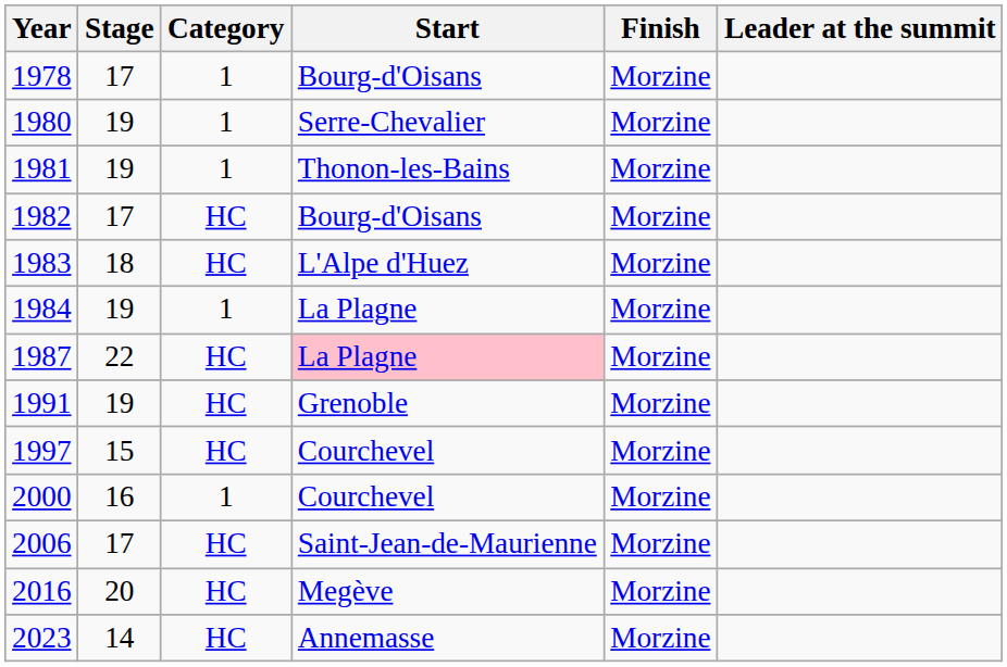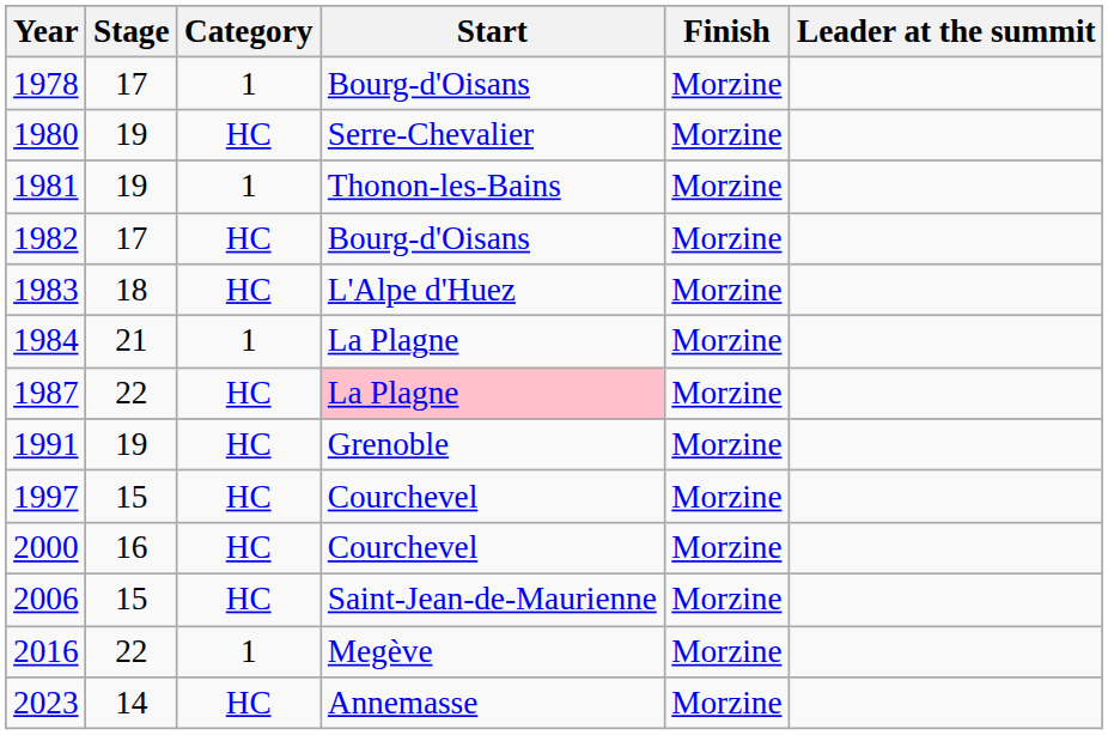1980 | Category: 1 -> HC
1984 | Stage: 19 -> 21
2000 | Category: 1 -> HC
2006 | Stage: 17 -> 15
2016 | Stage: 20 -> 22
2016 | Category: HC -> 1
